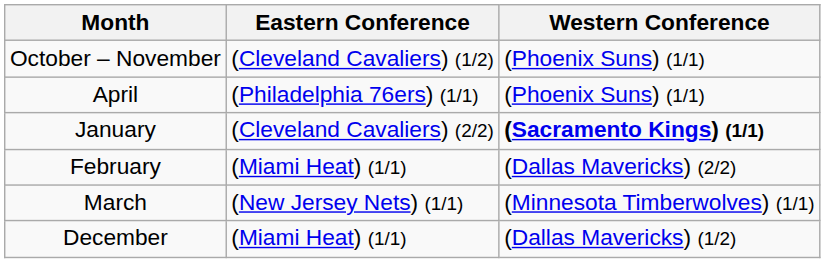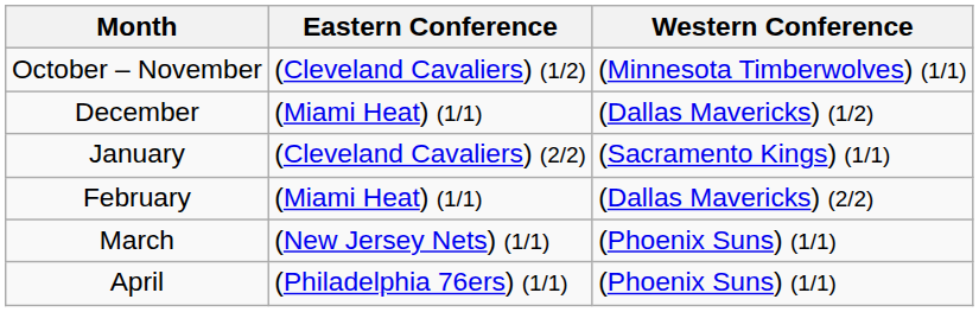October – November | Western Conference: (Phoenix Suns) (1/1) -> (Minnesota Timberwolves) (1/1)
rows swapped: December <-> April
January | Western Conference: bold -> normal
March | Western Conference: (Minnesota Timberwolves) (1/1) -> (Phoenix Suns) (1/1)
